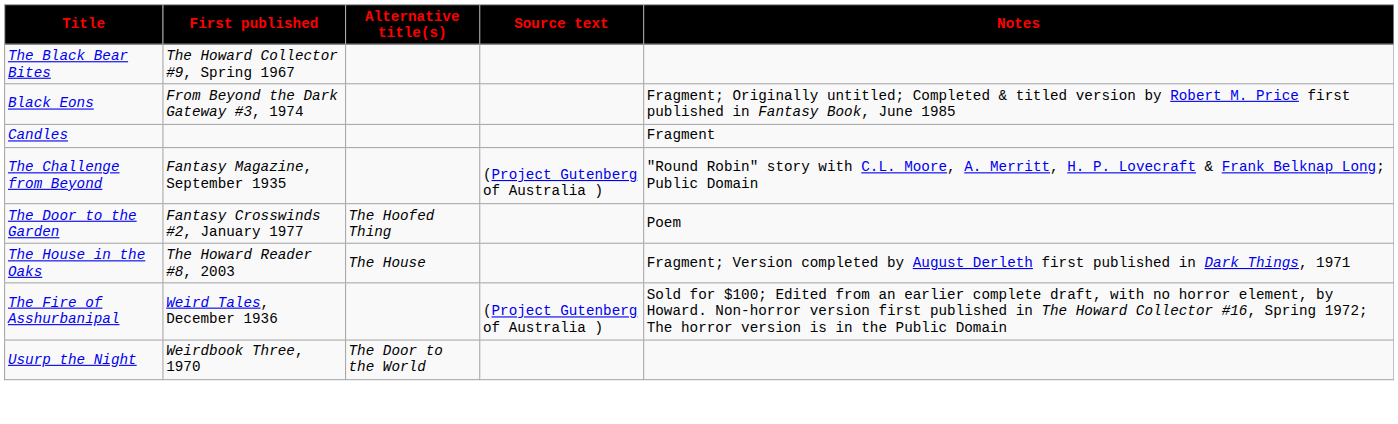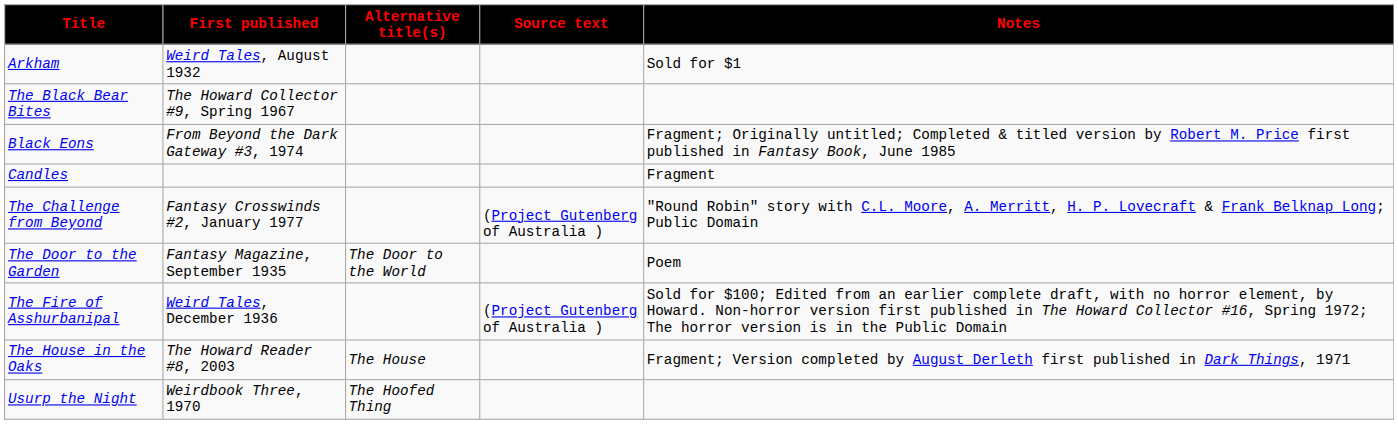+ row: Arkham | Weird Tales, August 1932 | Sold for $1
The Challenge from Beyond | First published: Fantasy Magazine, September 1935 -> Fantasy Crosswinds #2, January 1977
The Door to the Garden | First published: Fantasy Crosswinds #2, January 1977 -> Fantasy Magazine, September 1935
The Door to the Garden | Alternative title(s): The Hoofed Thing -> The Door to the World
rows swapped: The Fire of Asshurbanipal <-> The House in the Oaks
Usurp the Night | Alternative title(s): The Door to the World -> The Hoofed Thing
